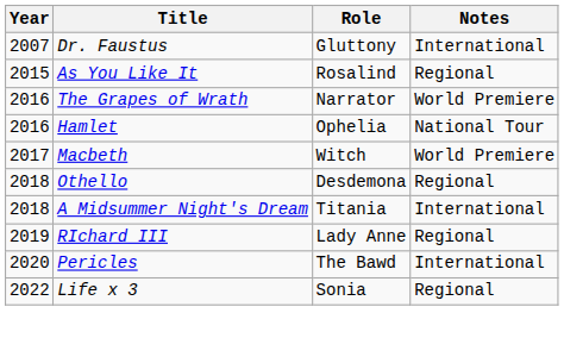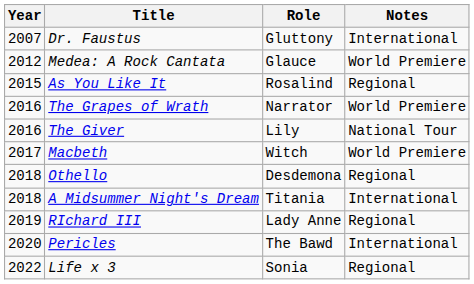+ row: 2012 | Medea: A Rock Cantata | Glauce | World Premiere
+ row: 2016 | The Giver | Lily | National Tour
- row: 2016 | Hamlet | Ophelia | National Tour
